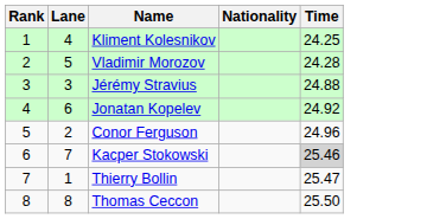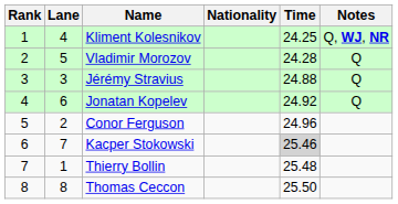+ column: Notes | Q, WJ, NR | Q | Q | Q
Thierry Bollin | Time: 25.47 -> 25.48
